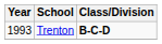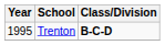Trenton | Year: 1993 -> 1995
